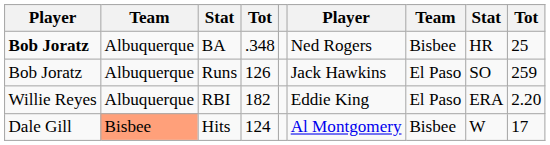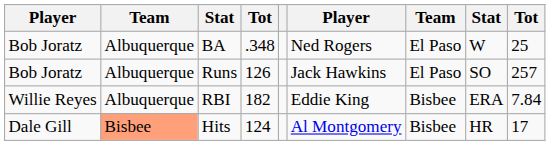BA | column 1: bold -> normal
BA | column 7: Bisbee -> El Paso
BA | column 8: HR -> W
Runs | column 9: 259 -> 257
RBI | column 7: El Paso -> Bisbee
RBI | column 9: 2.20 -> 7.84
Hits | column 8: W -> HR
